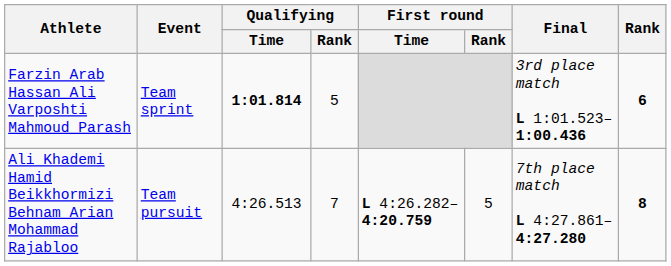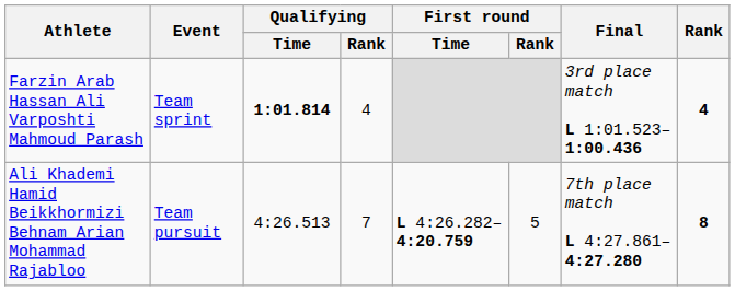Farzin Arab Hassan Ali Varposhti Mahmoud Parash | Qualifying / Rank: 5 -> 4
Farzin Arab Hassan Ali Varposhti Mahmoud Parash | Rank: 6 -> 4
